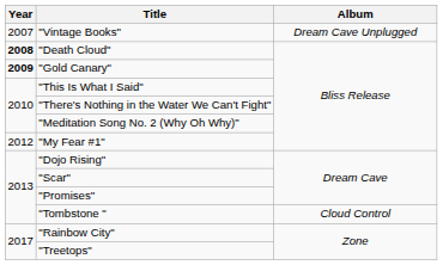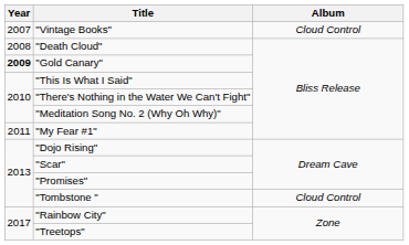"Vintage Books" | Album: Dream Cave Unplugged -> Cloud Control
"Death Cloud" | Year: bold -> normal
"My Fear #1" | Year: 2012 -> 2011
